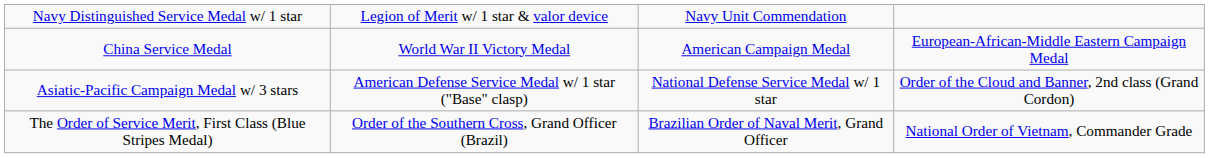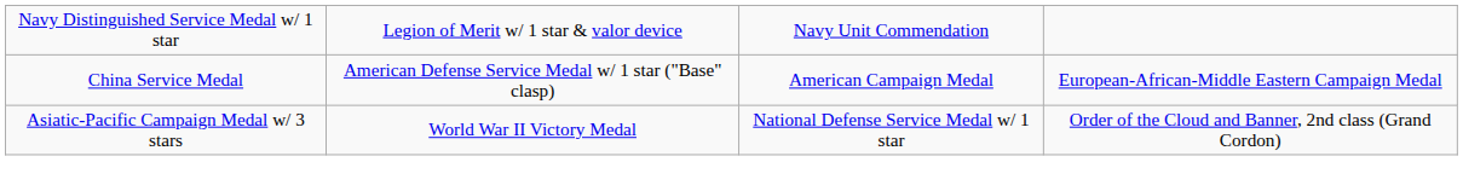China Service Medal | column 2: World War II Victory Medal -> American Defense Service Medal w/ 1 star ("Base" clasp)
Asiatic-Pacific Campaign Medal w/ 3 stars | column 2: American Defense Service Medal w/ 1 star ("Base" clasp) -> World War II Victory Medal
- row: The Order of Service Merit, First Class (Blue Stripes Medal) | Order of the Southern Cross, Grand Officer (Brazil) | Brazilian Order of Naval Merit, Grand Officer | National Order of Vietnam, Commander Grade
